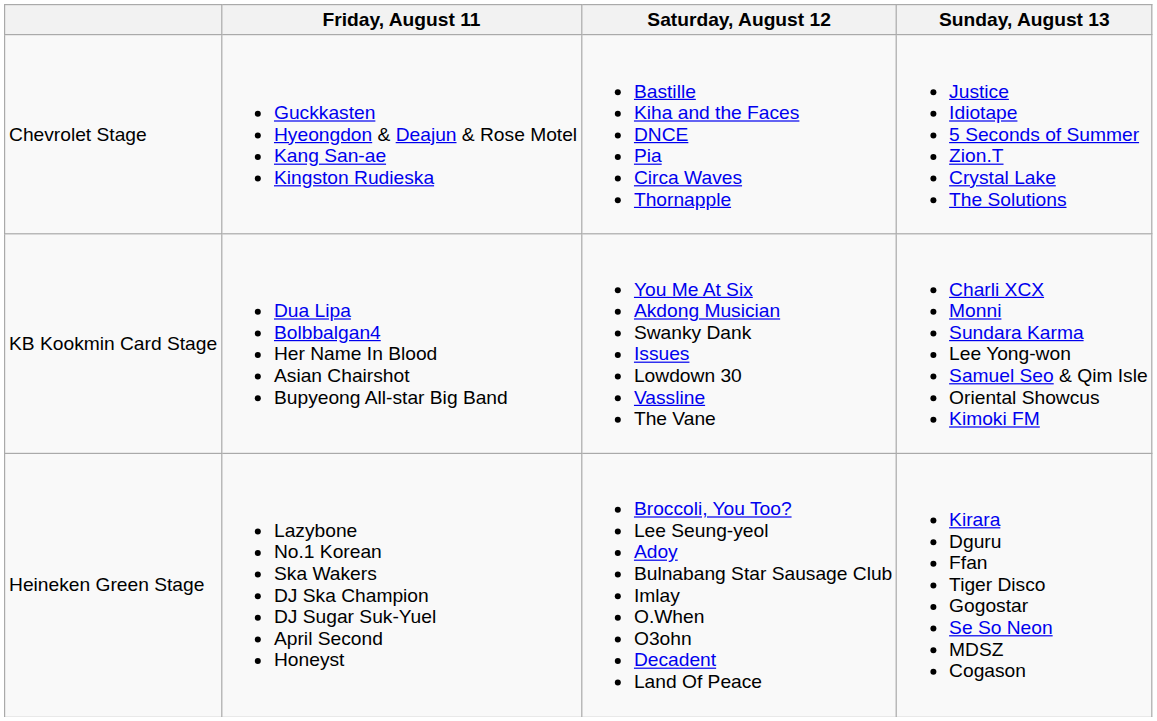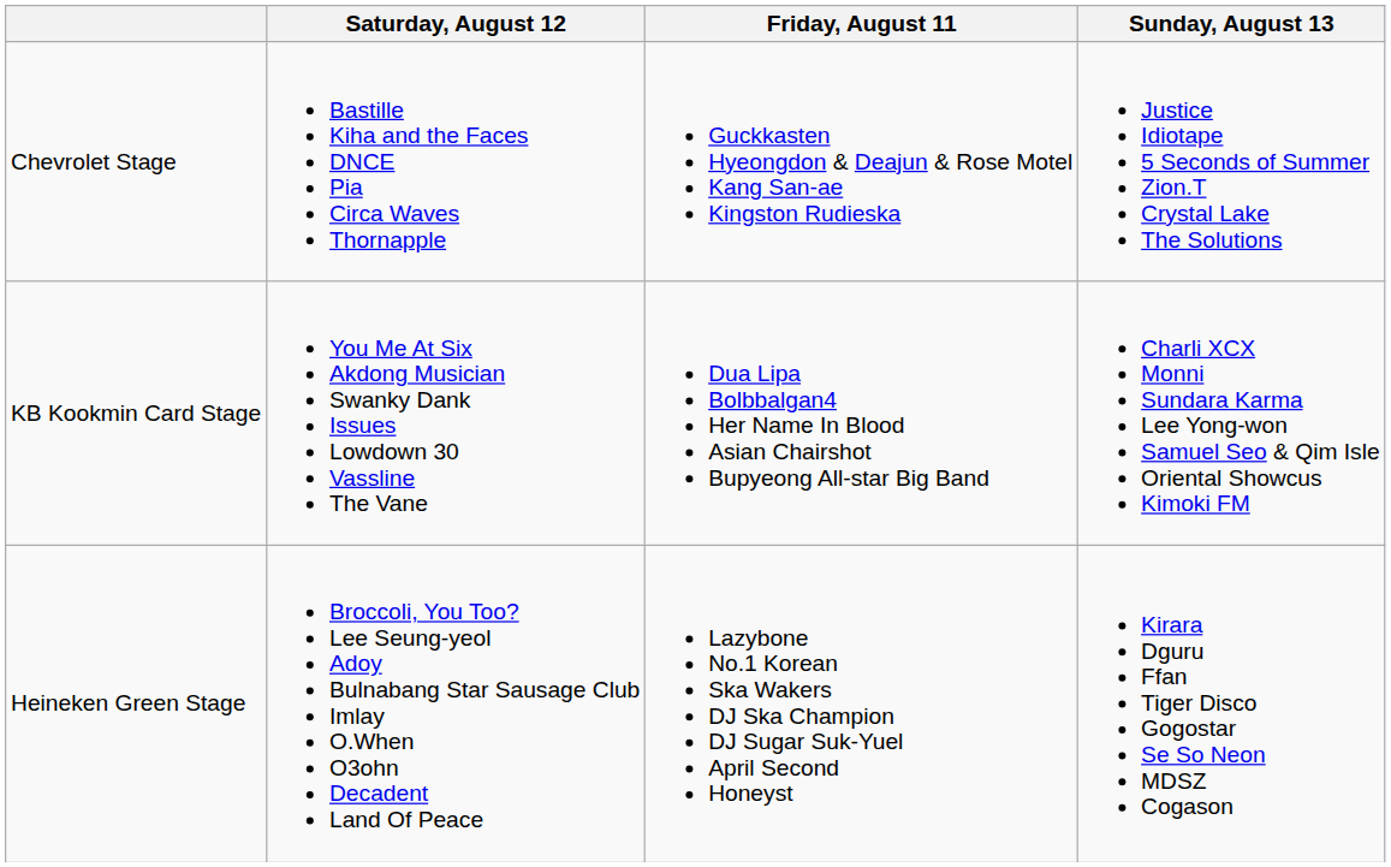columns swapped: Friday, August 11 <-> Saturday, August 12
